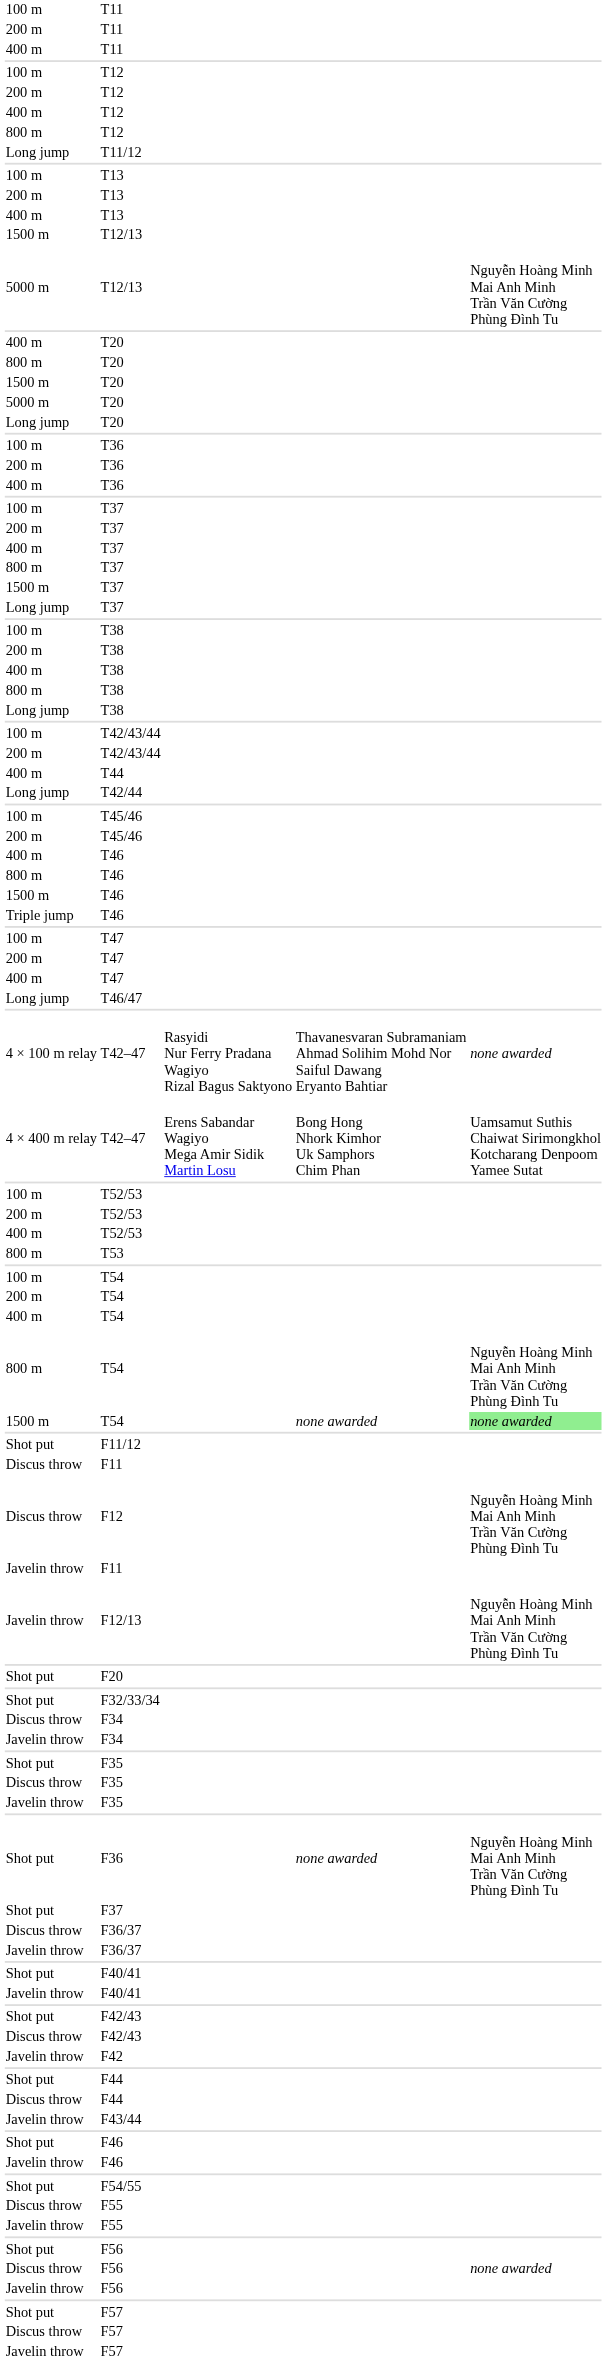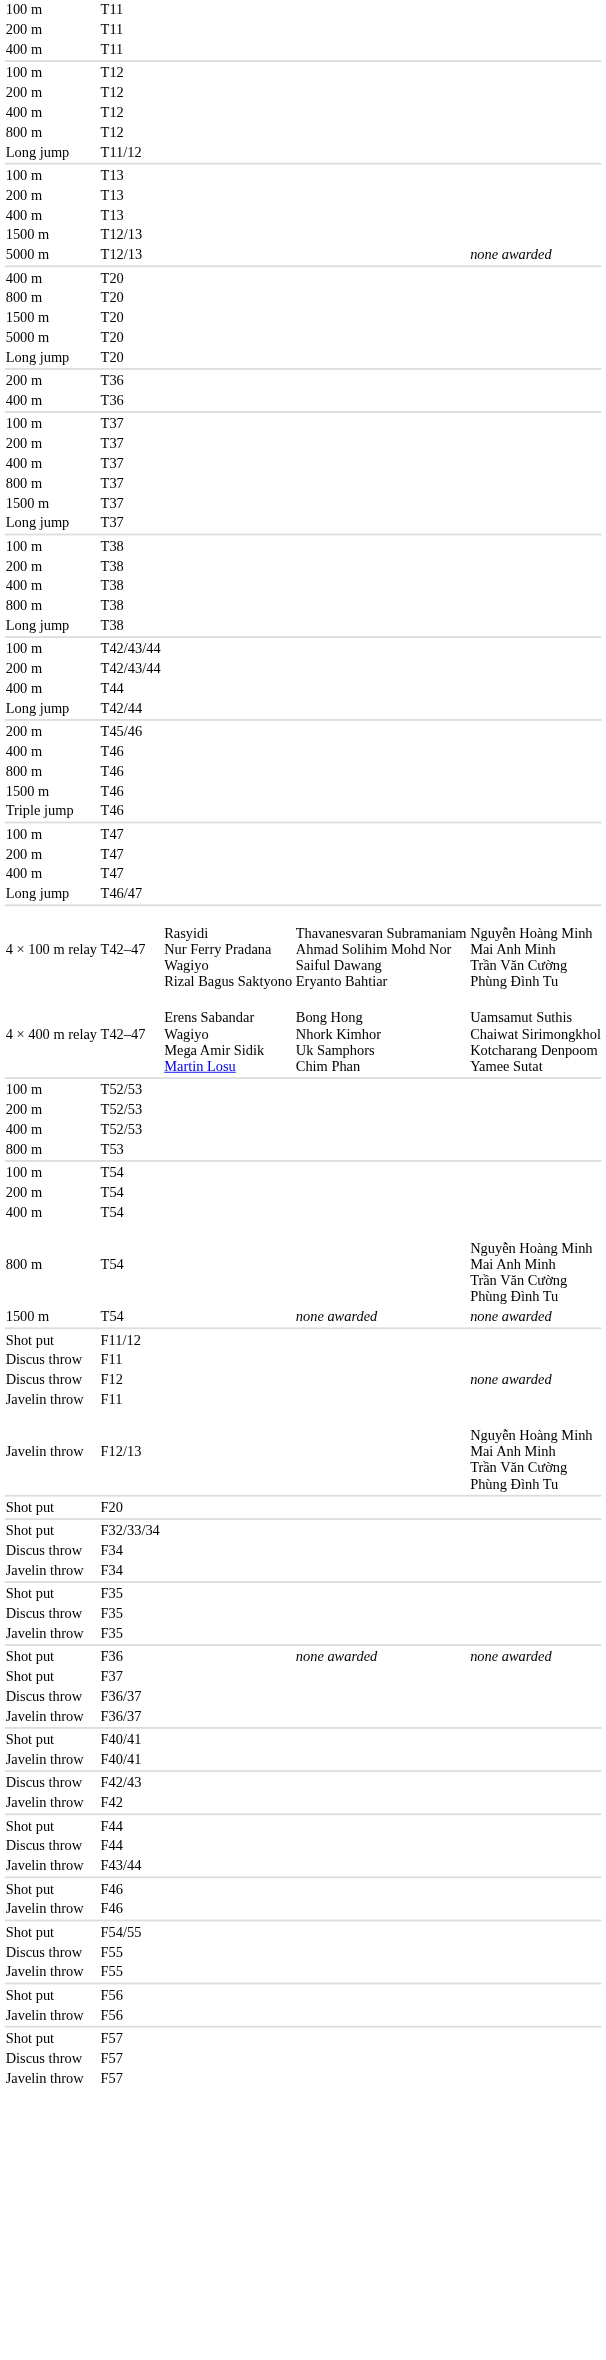5000 m / T12/13 | column 5: Nguyễn Hoàng Minh Mai Anh Minh Trần Văn Cường Phùng Đình Tu -> none awarded
- row: 100 m | T36
- row: 100 m | T45/46
4 × 100 m relay / T42–47 | column 5: none awarded -> Nguyễn Hoàng Minh Mai Anh Minh Trần Văn Cường Phùng Đình Tu
1500 m / T54 | column 5: lightgreen background -> no background
F12 | column 5: Nguyễn Hoàng Minh Mai Anh Minh Trần Văn Cường Phùng Đình Tu -> none awarded
F36 | column 5: Nguyễn Hoàng Minh Mai Anh Minh Trần Văn Cường Phùng Đình Tu -> none awarded
- row: Shot put | F42/43
- row: Discus throw | F56 | none awarded
